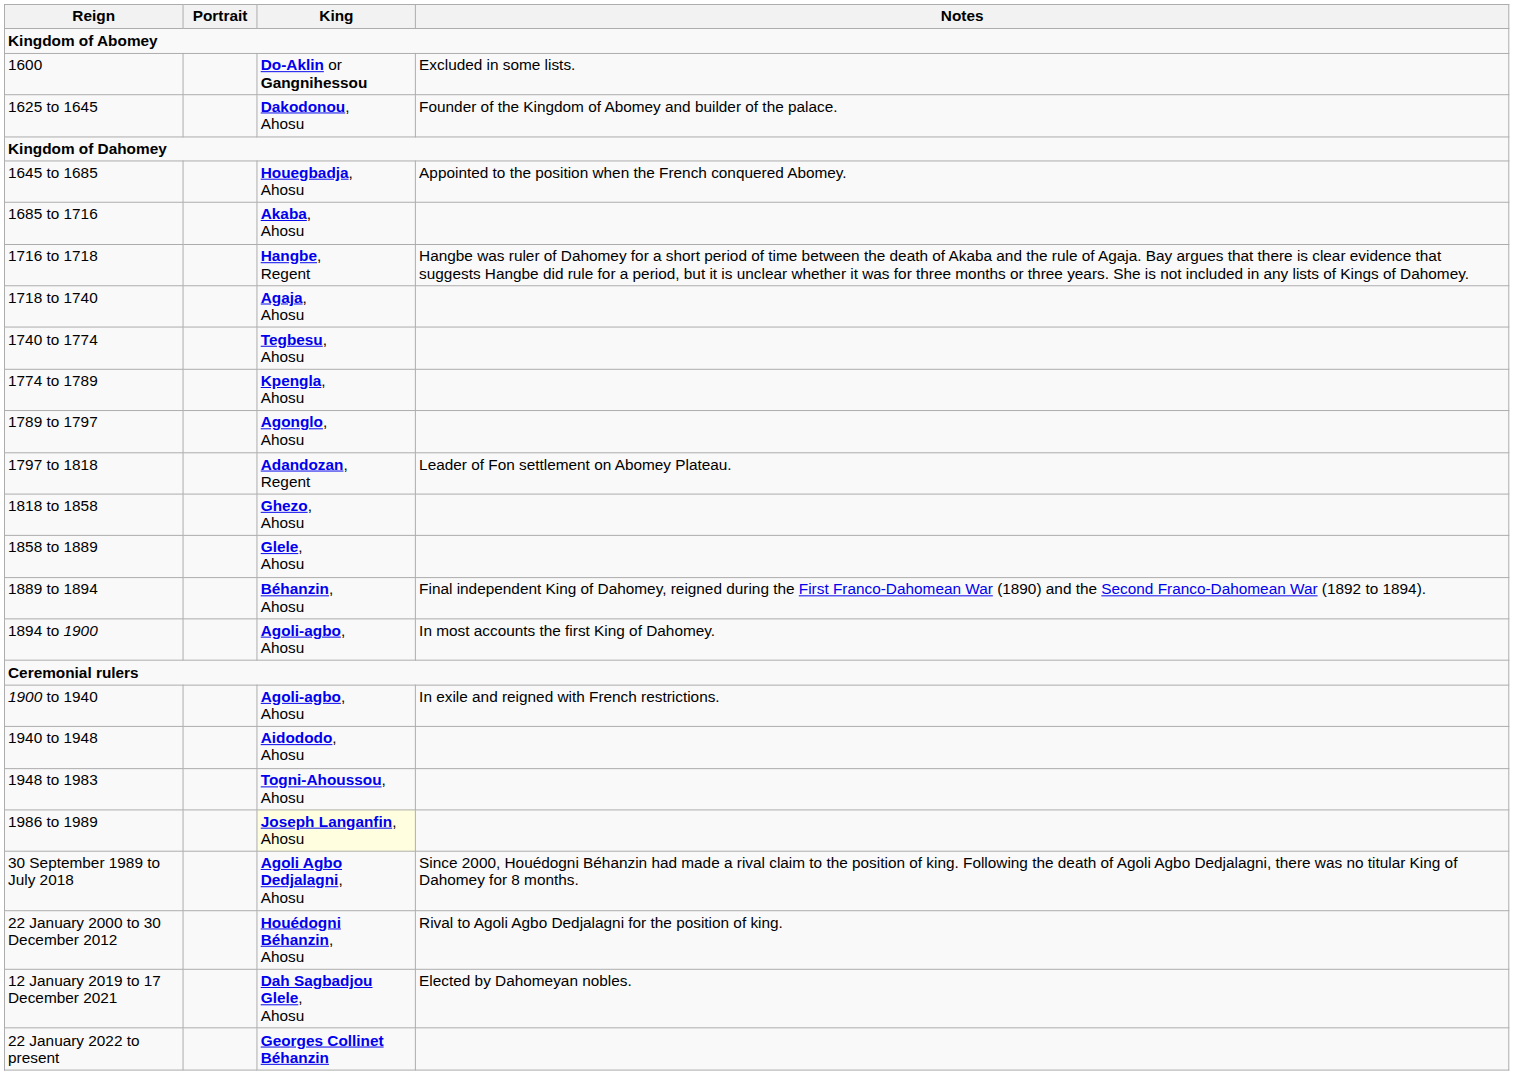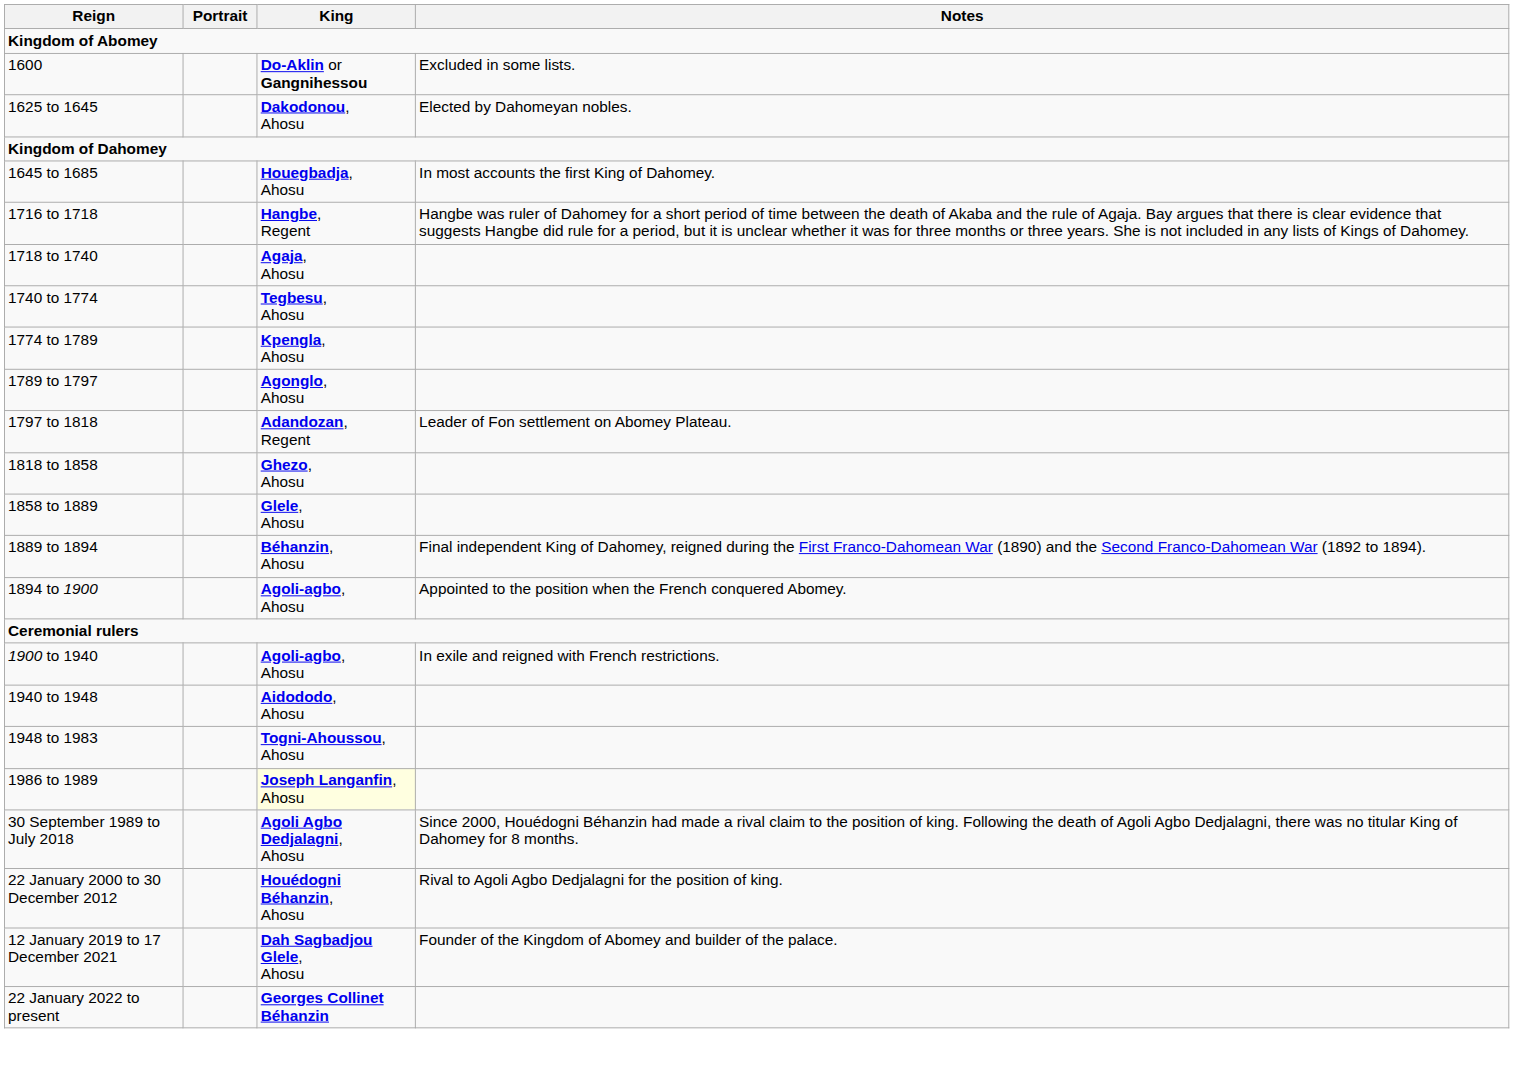1625 to 1645 | Notes: Founder of the Kingdom of Abomey and builder of the palace. -> Elected by Dahomeyan nobles.
1645 to 1685 | Notes: Appointed to the position when the French conquered Abomey. -> In most accounts the first King of Dahomey.
- row: 1685 to 1716 | Akaba, Ahosu
1894 to 1900 | Notes: In most accounts the first King of Dahomey. -> Appointed to the position when the French conquered Abomey.
12 January 2019 to 17 December 2021 | Notes: Elected by Dahomeyan nobles. -> Founder of the Kingdom of Abomey and builder of the palace.
